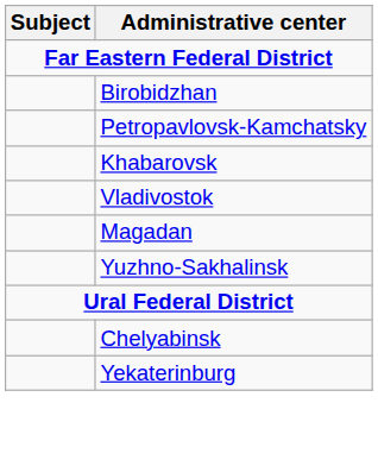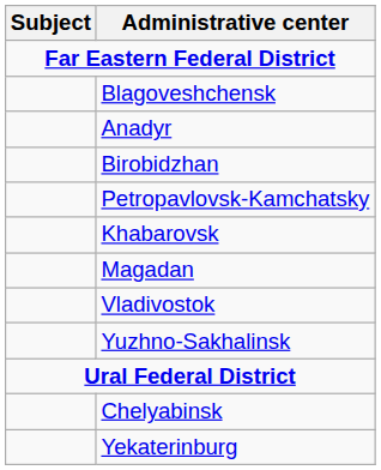+ row: Blagoveshchensk
+ row: Anadyr
rows swapped: Magadan <-> Vladivostok
